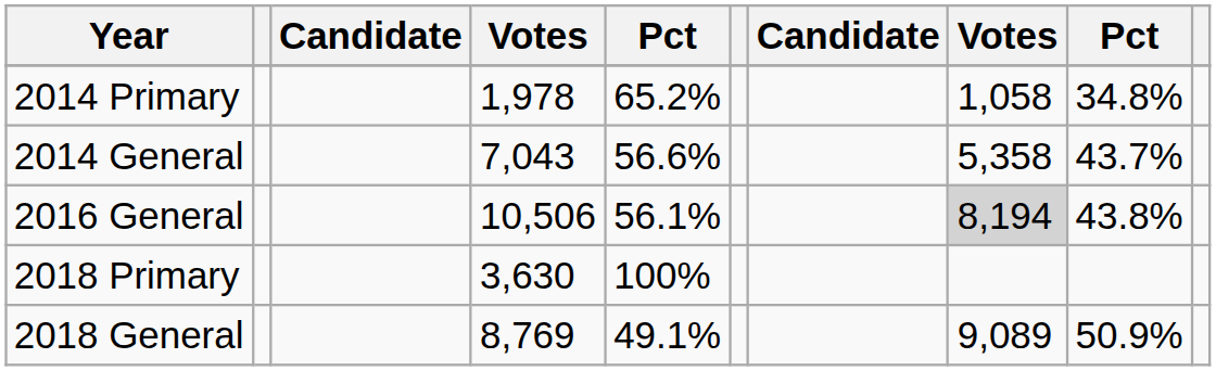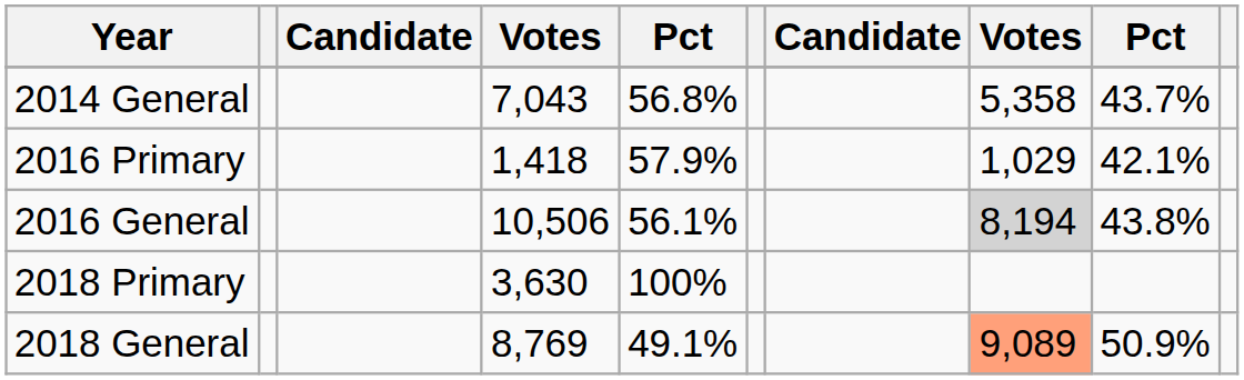- row: 2014 Primary | 1,978 | 65.2% | 1,058 | 34.8%
2014 General | column 5: 56.6% -> 56.8%
+ row: 2016 Primary | 1,418 | 57.9% | 1,029 | 42.1%
2018 General | column 8: no background -> lightsalmon background
